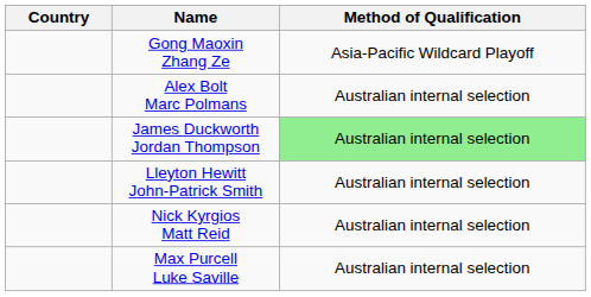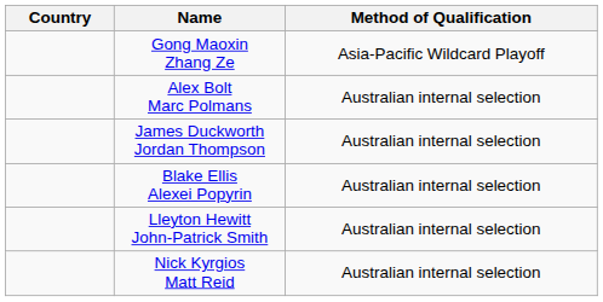James Duckworth Jordan Thompson | Method of Qualification: lightgreen background -> no background
+ row: Blake Ellis Alexei Popyrin | Australian internal selection
- row: Max Purcell Luke Saville | Australian internal selection
